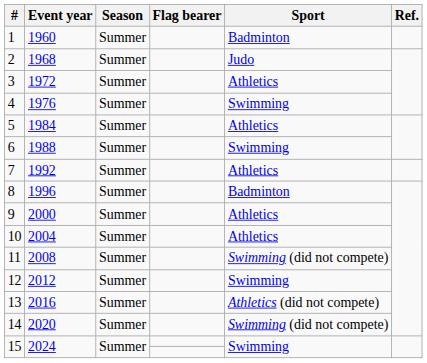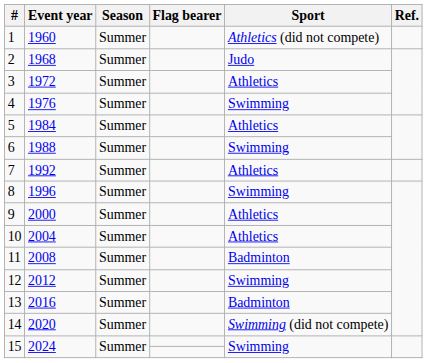1 | Sport: Badminton -> Athletics (did not compete)
8 | Sport: Badminton -> Swimming
11 | Sport: Swimming (did not compete) -> Badminton
13 | Sport: Athletics (did not compete) -> Badminton
